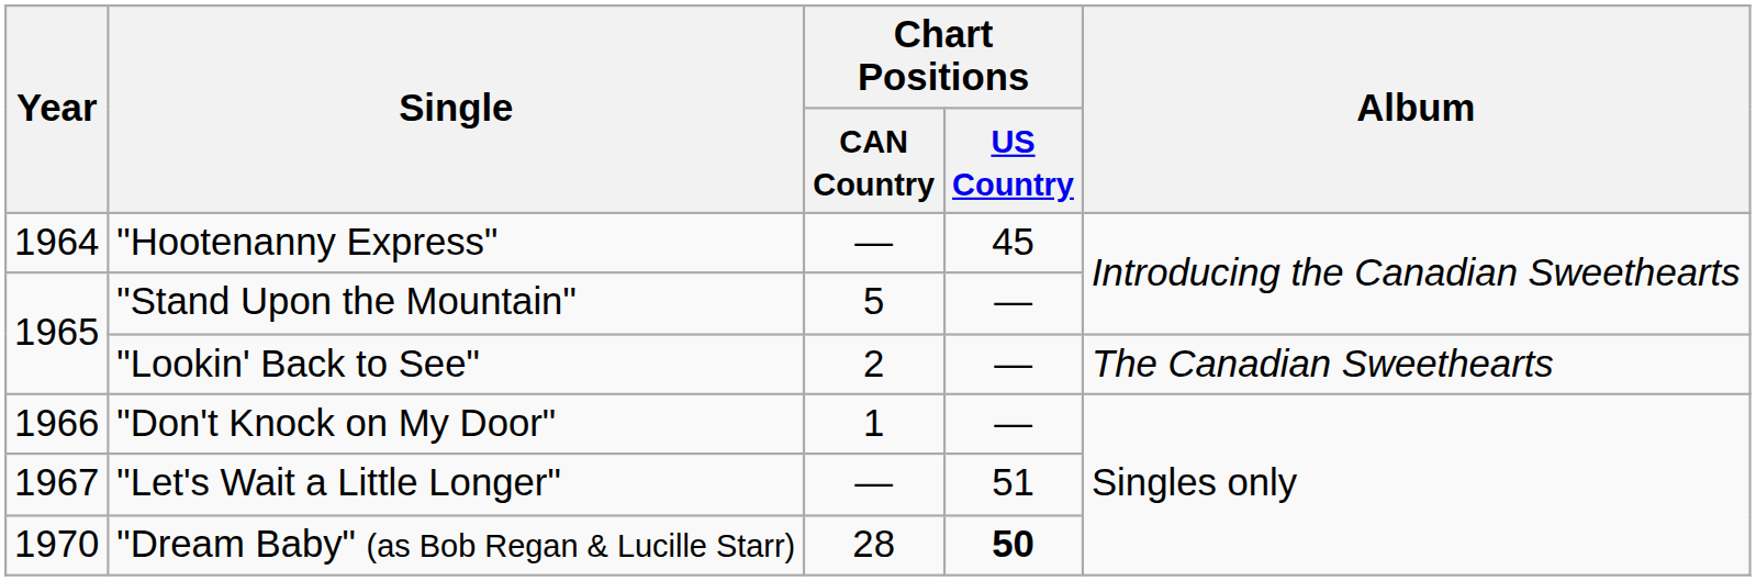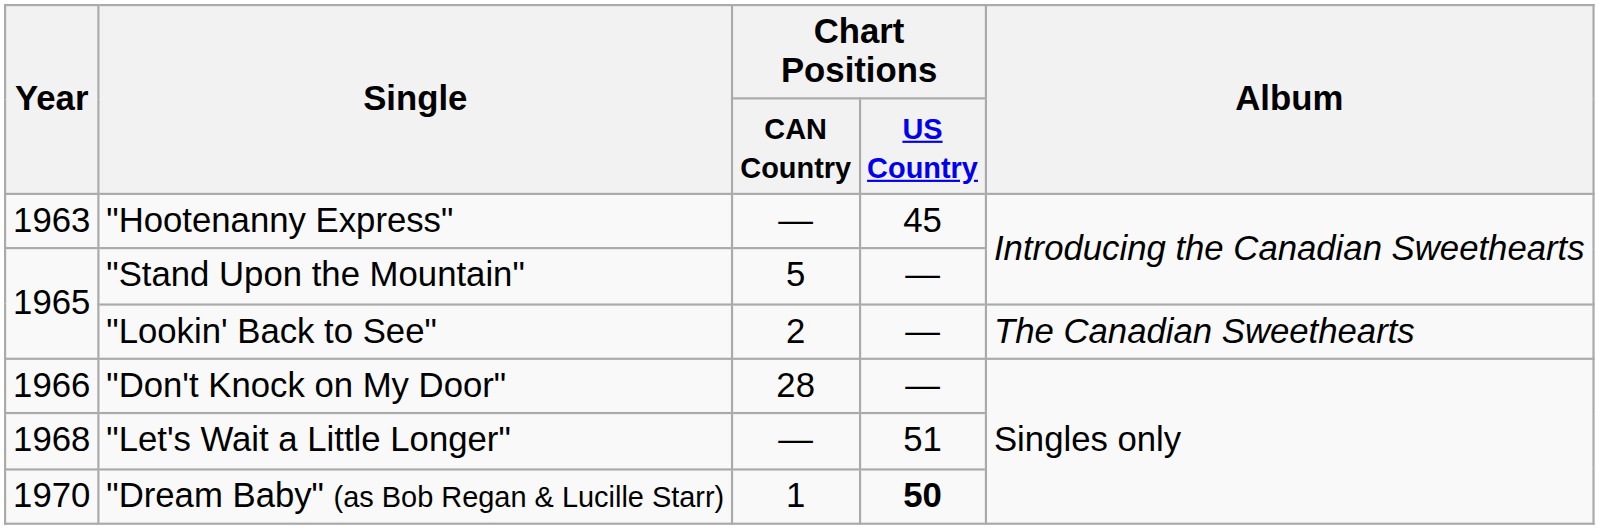"Hootenanny Express" | Year: 1964 -> 1963
"Don't Knock on My Door" | Chart Positions / CAN Country: 1 -> 28
"Let's Wait a Little Longer" | Year: 1967 -> 1968
"Dream Baby" (as Bob Regan & Lucille Starr) | Chart Positions / CAN Country: 28 -> 1
